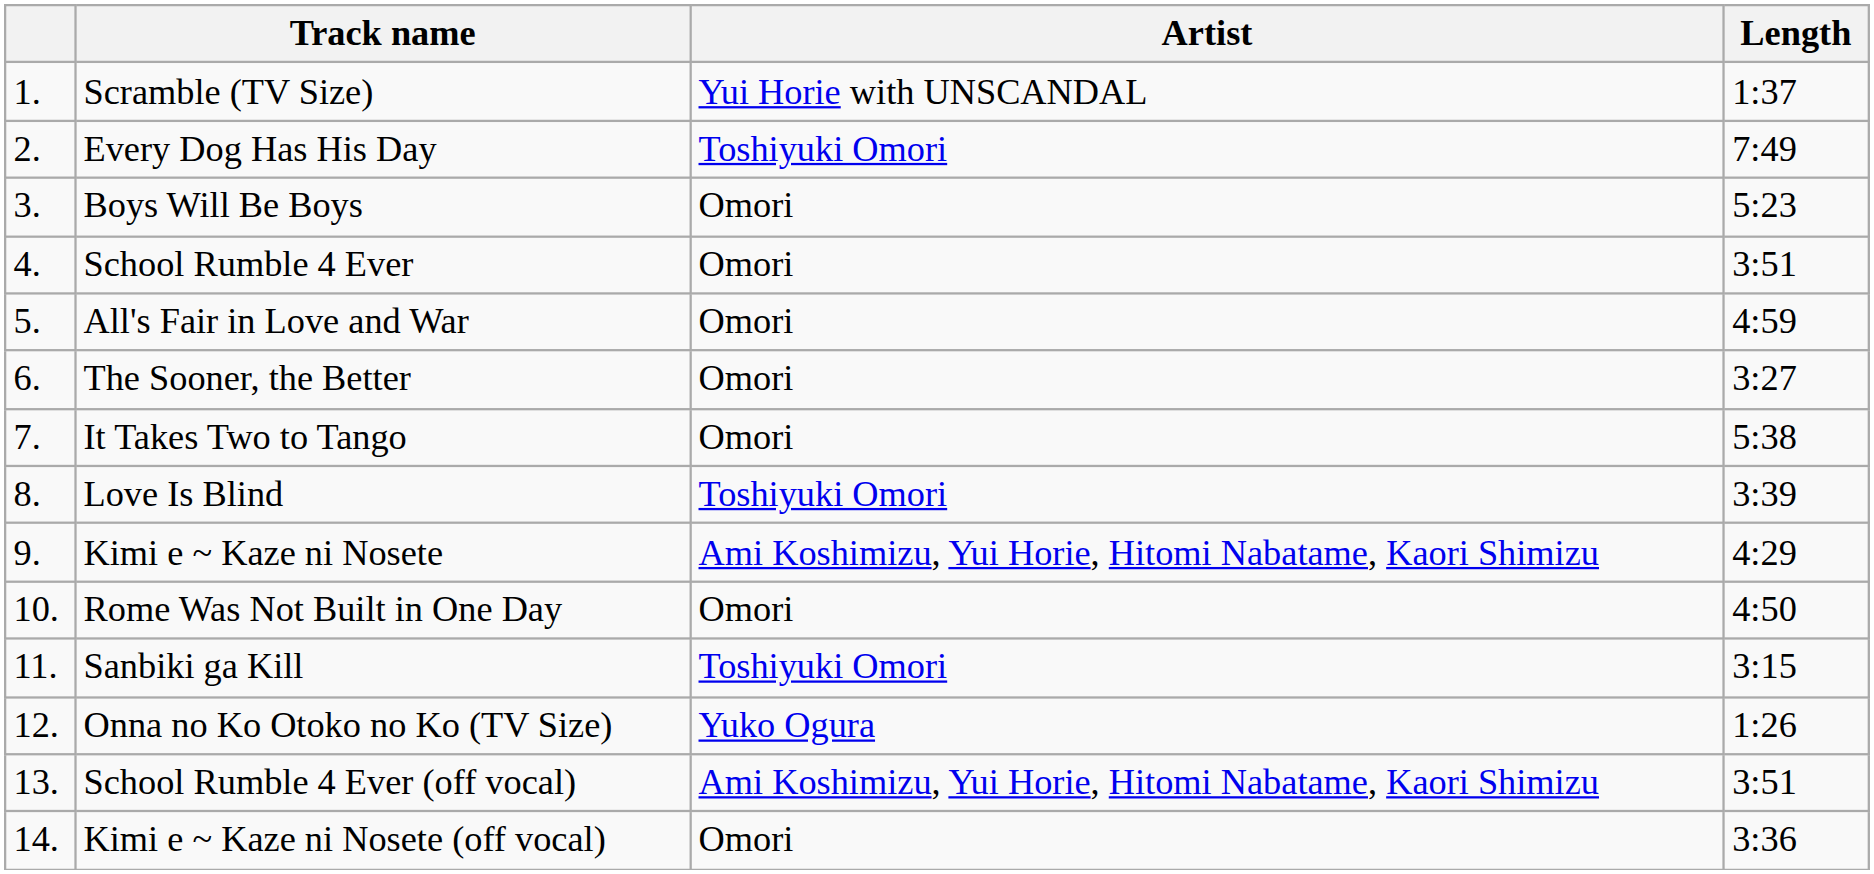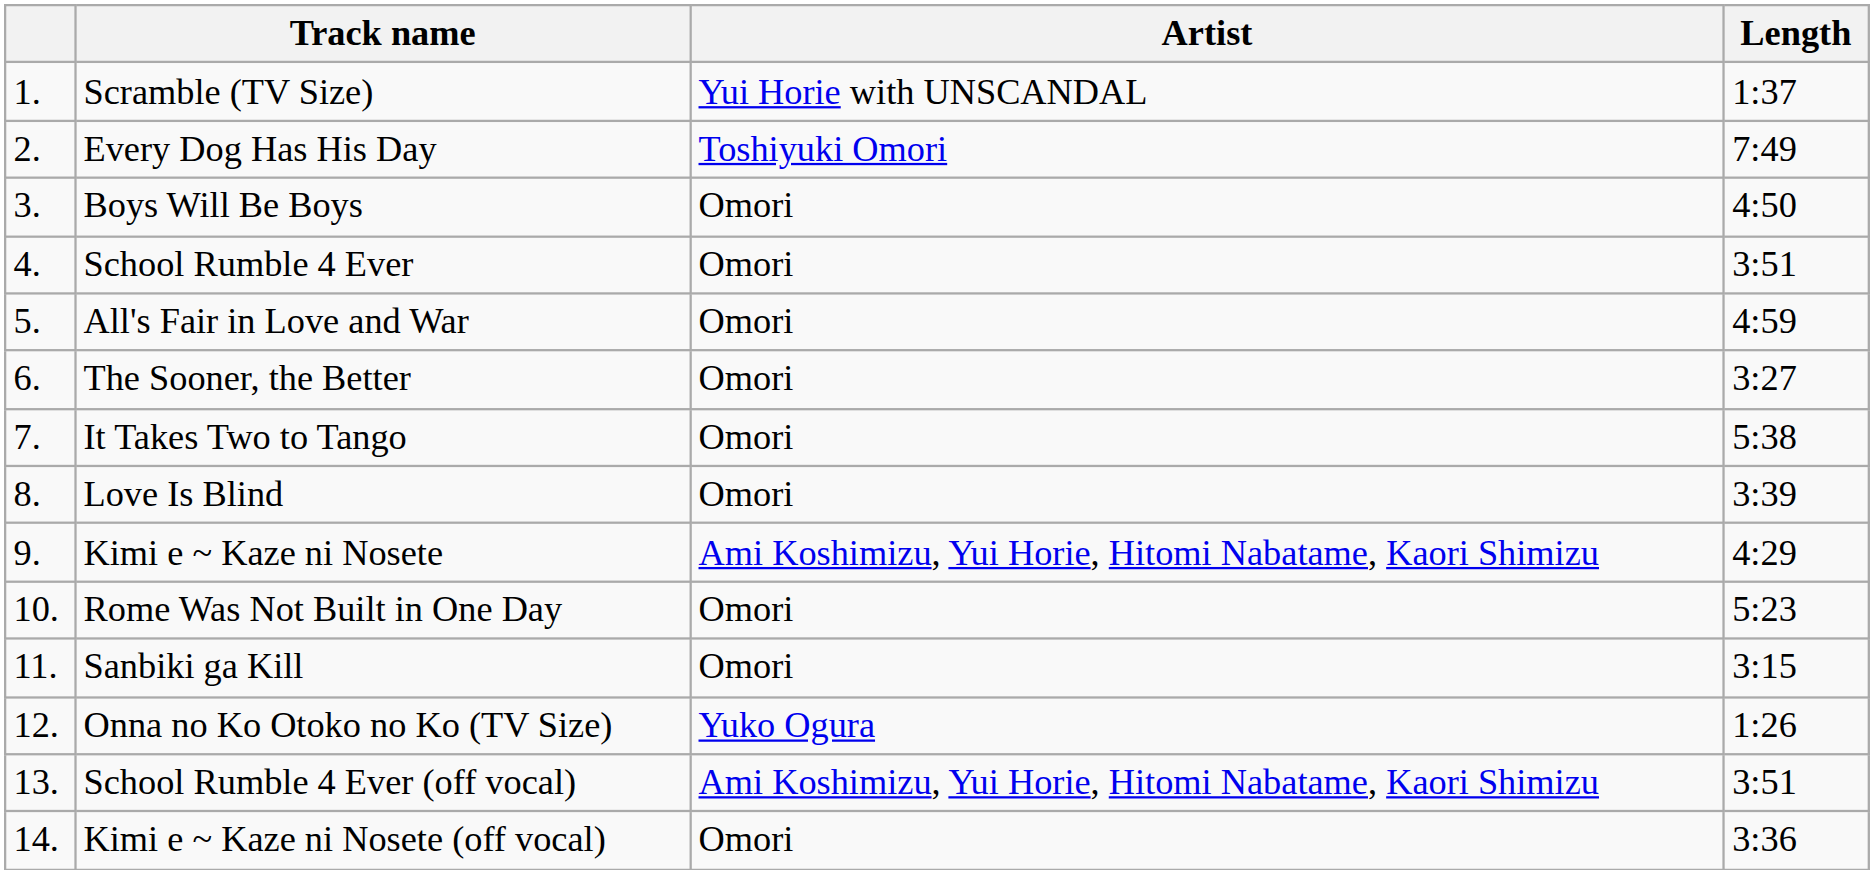Boys Will Be Boys | Length: 5:23 -> 4:50
Love Is Blind | Artist: Toshiyuki Omori -> Omori
Rome Was Not Built in One Day | Length: 4:50 -> 5:23
Sanbiki ga Kill | Artist: Toshiyuki Omori -> Omori
